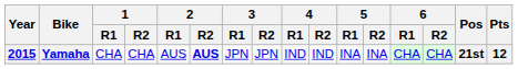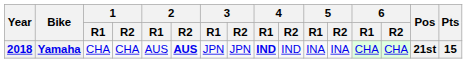Yamaha | Year: 2015 -> 2018
Yamaha | 4 / R1: normal -> bold
Yamaha | Pts: 12 -> 15
